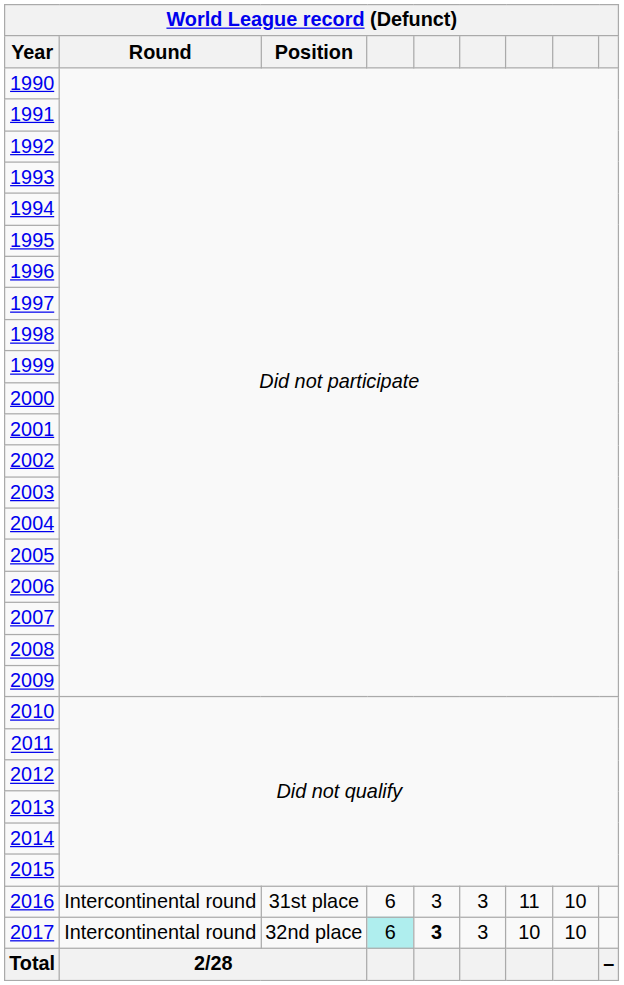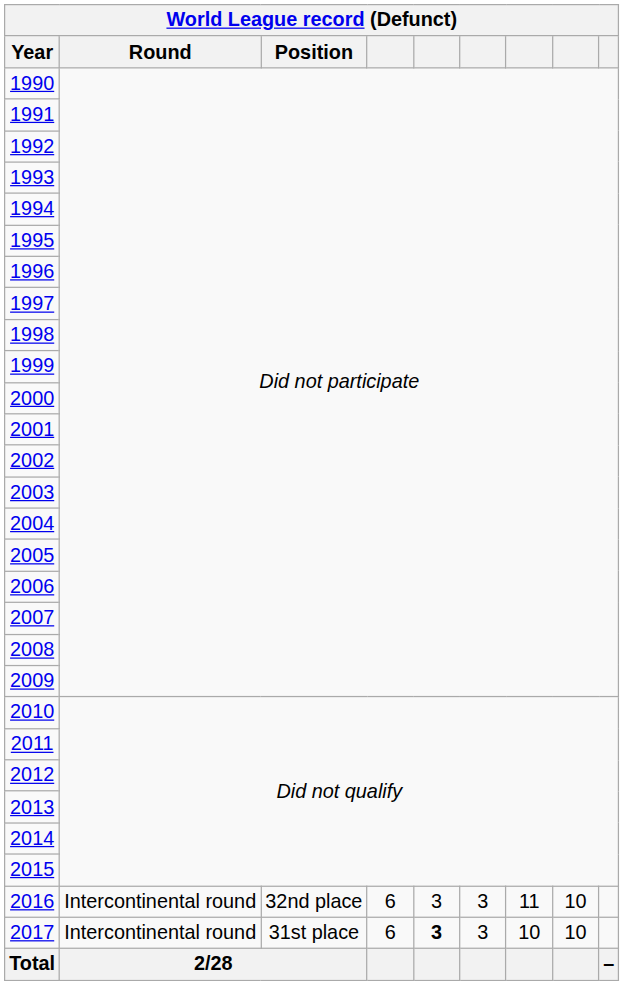2016 | Position: 31st place -> 32nd place
2017 | Position: 32nd place -> 31st place
2017 | column 4: paleturquoise background -> no background
